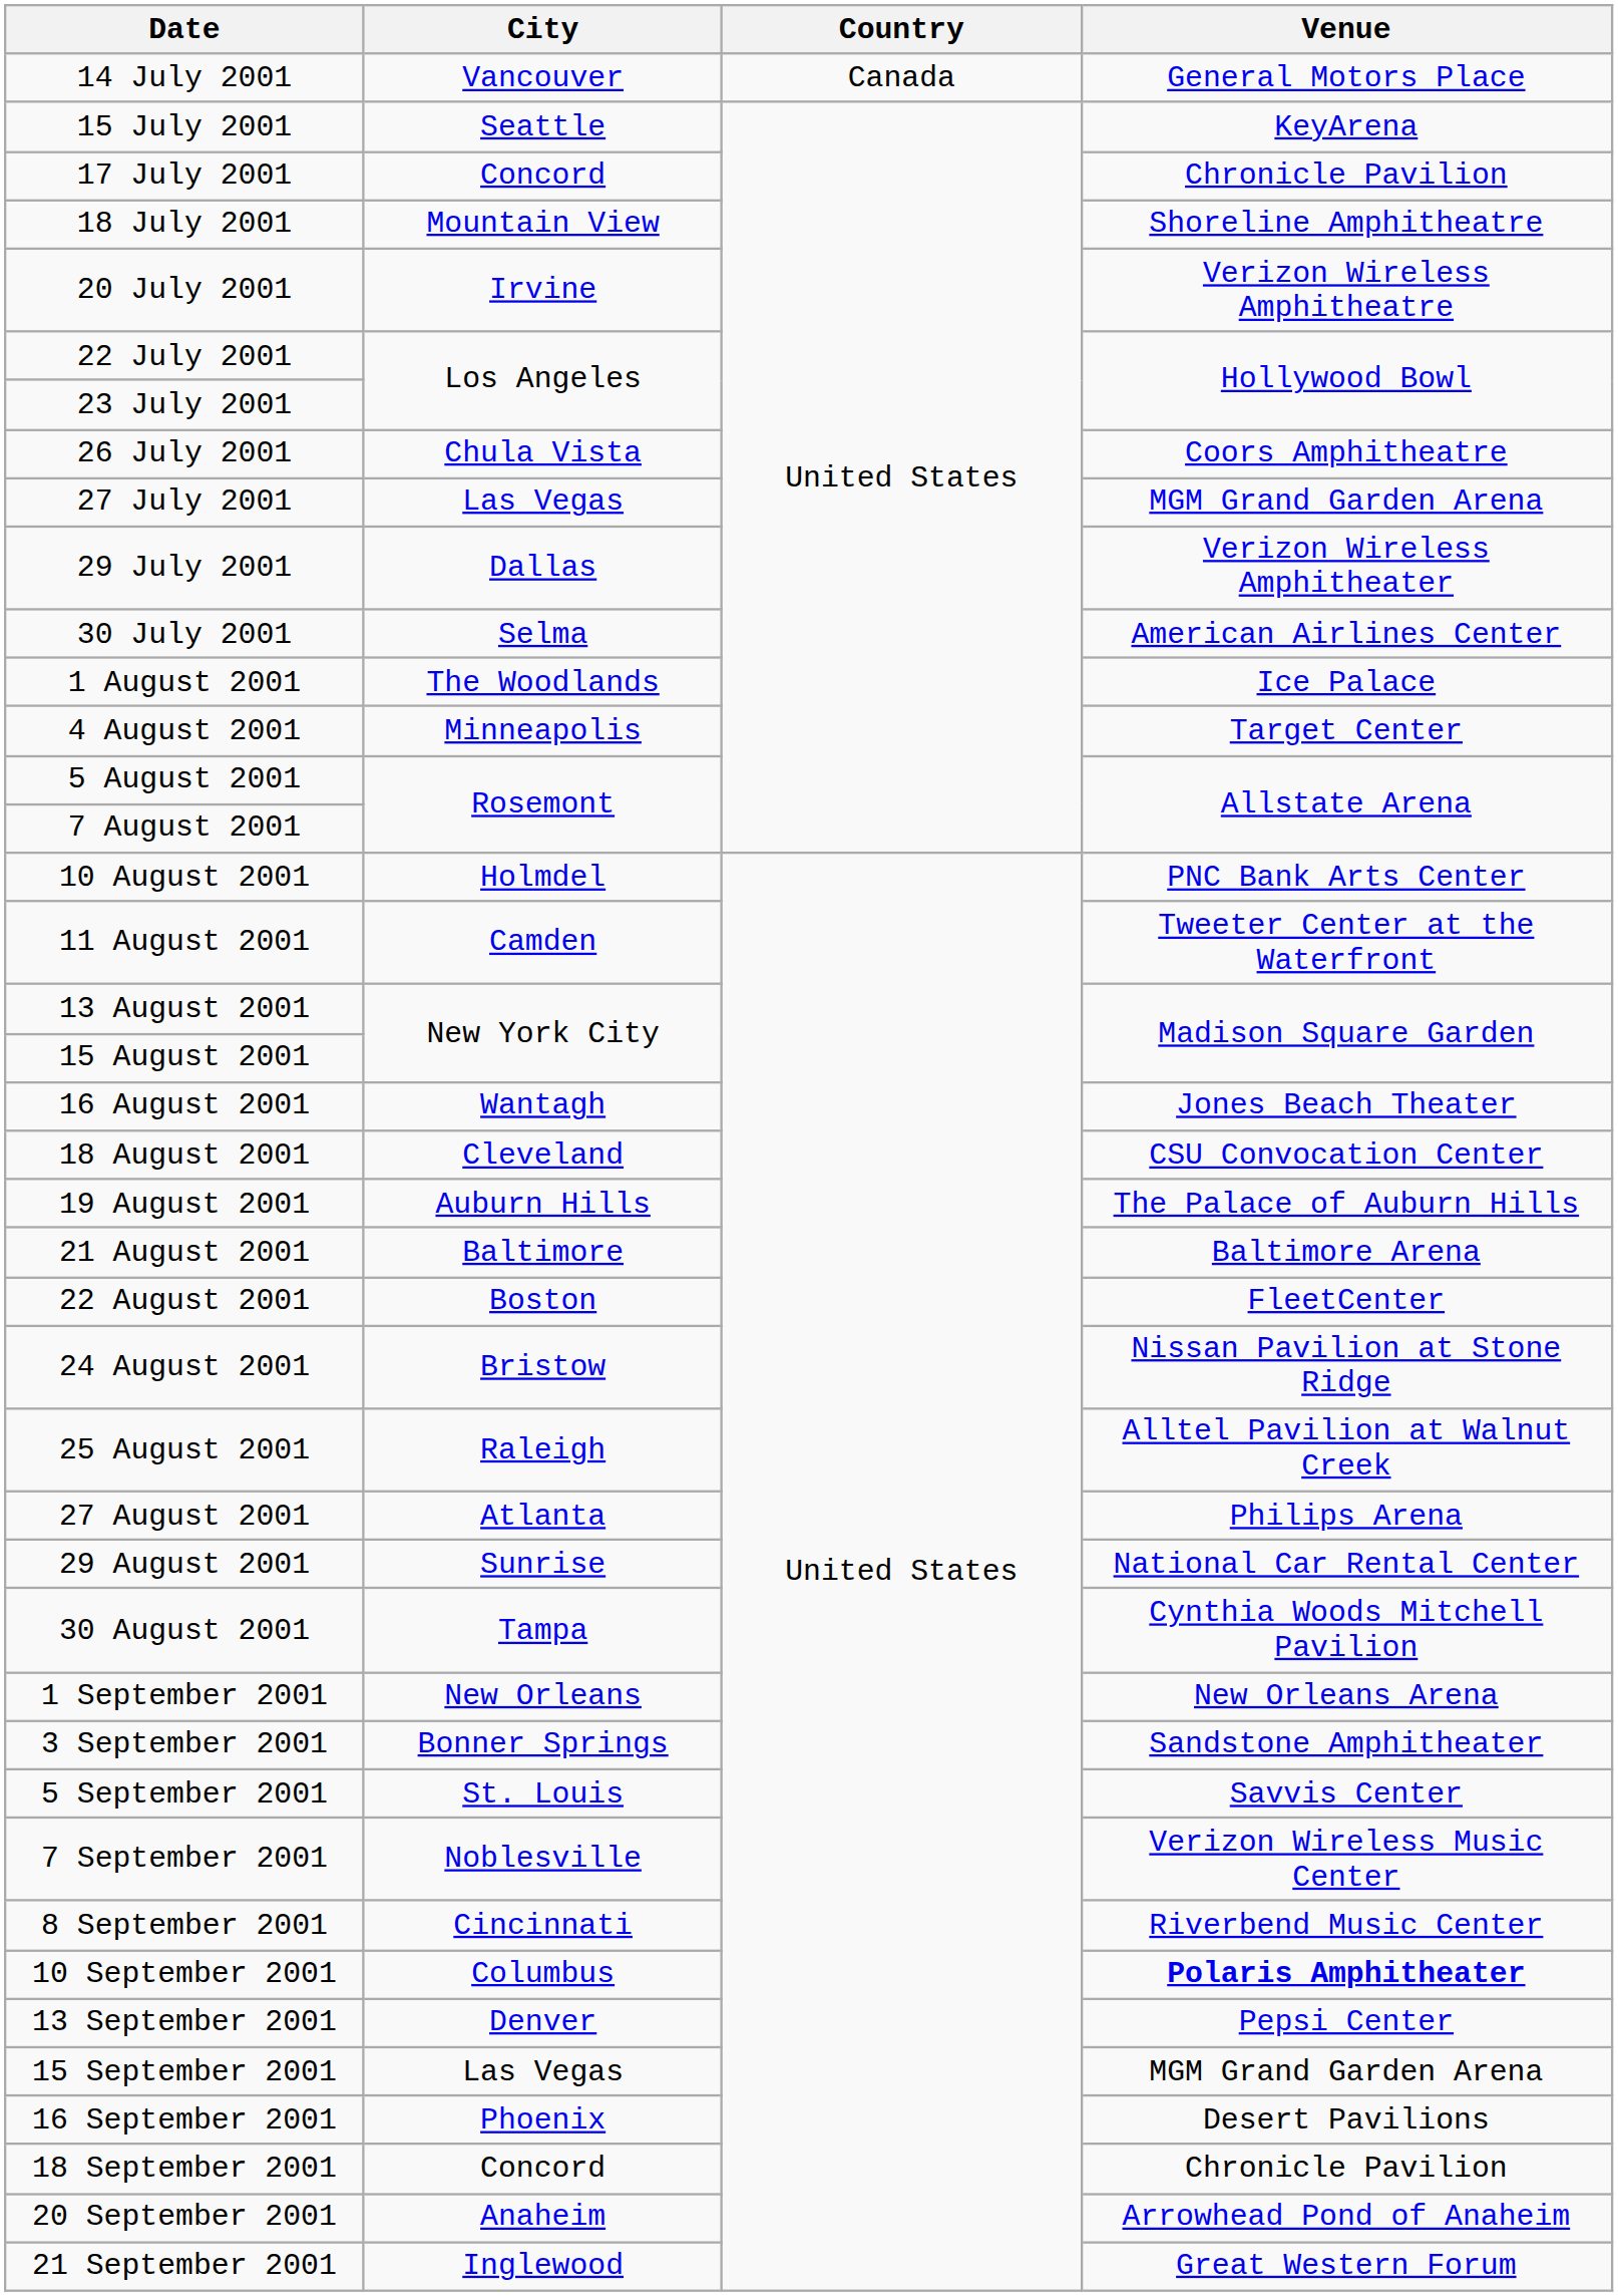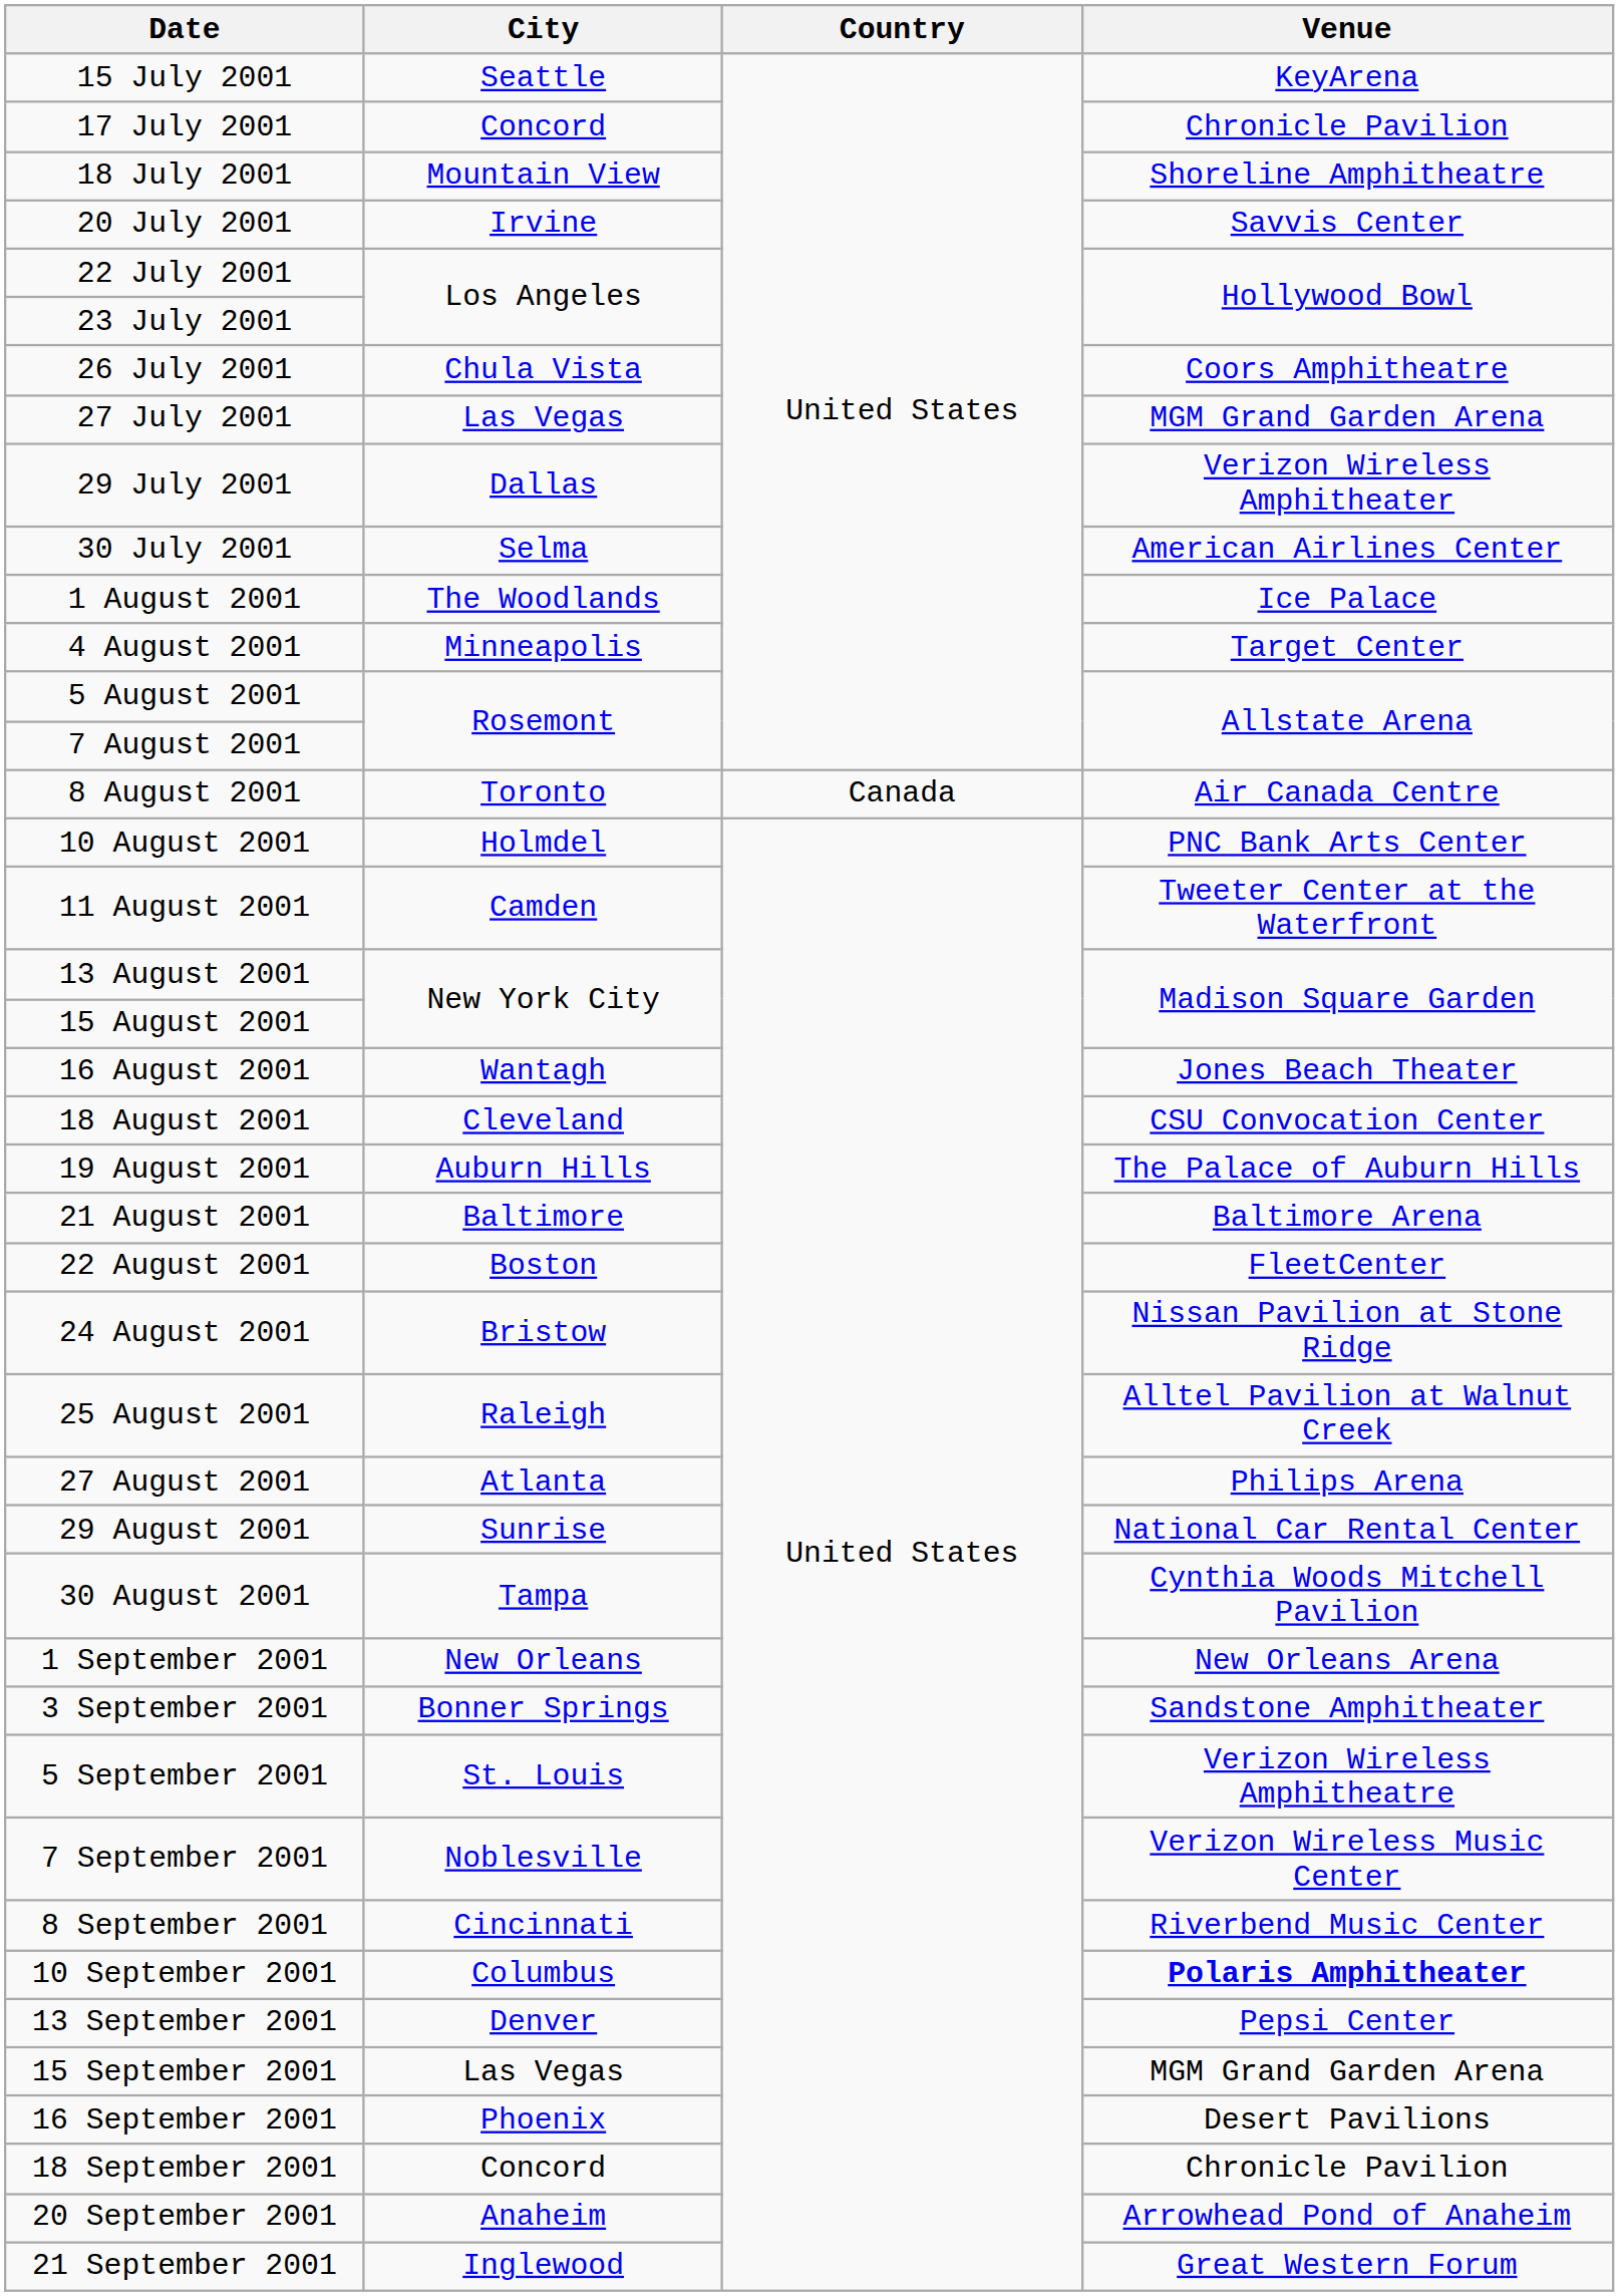- row: 14 July 2001 | Vancouver | Canada | General Motors Place
20 July 2001 | Venue: Verizon Wireless Amphitheatre -> Savvis Center
+ row: 8 August 2001 | Toronto | Canada | Air Canada Centre
5 September 2001 | Venue: Savvis Center -> Verizon Wireless Amphitheatre
